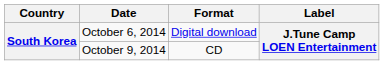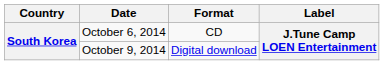October 6, 2014 | Format: Digital download -> CD
October 9, 2014 | Format: CD -> Digital download
